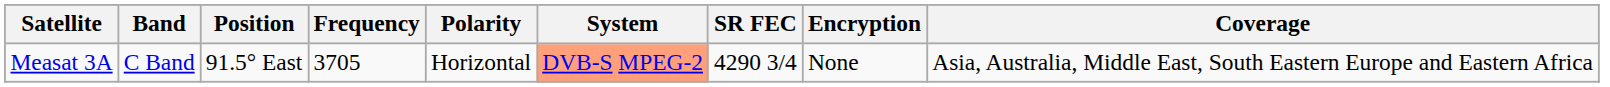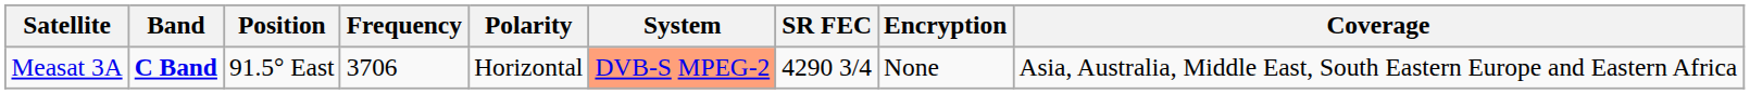Measat 3A | Band: normal -> bold
Measat 3A | Frequency: 3705 -> 3706
